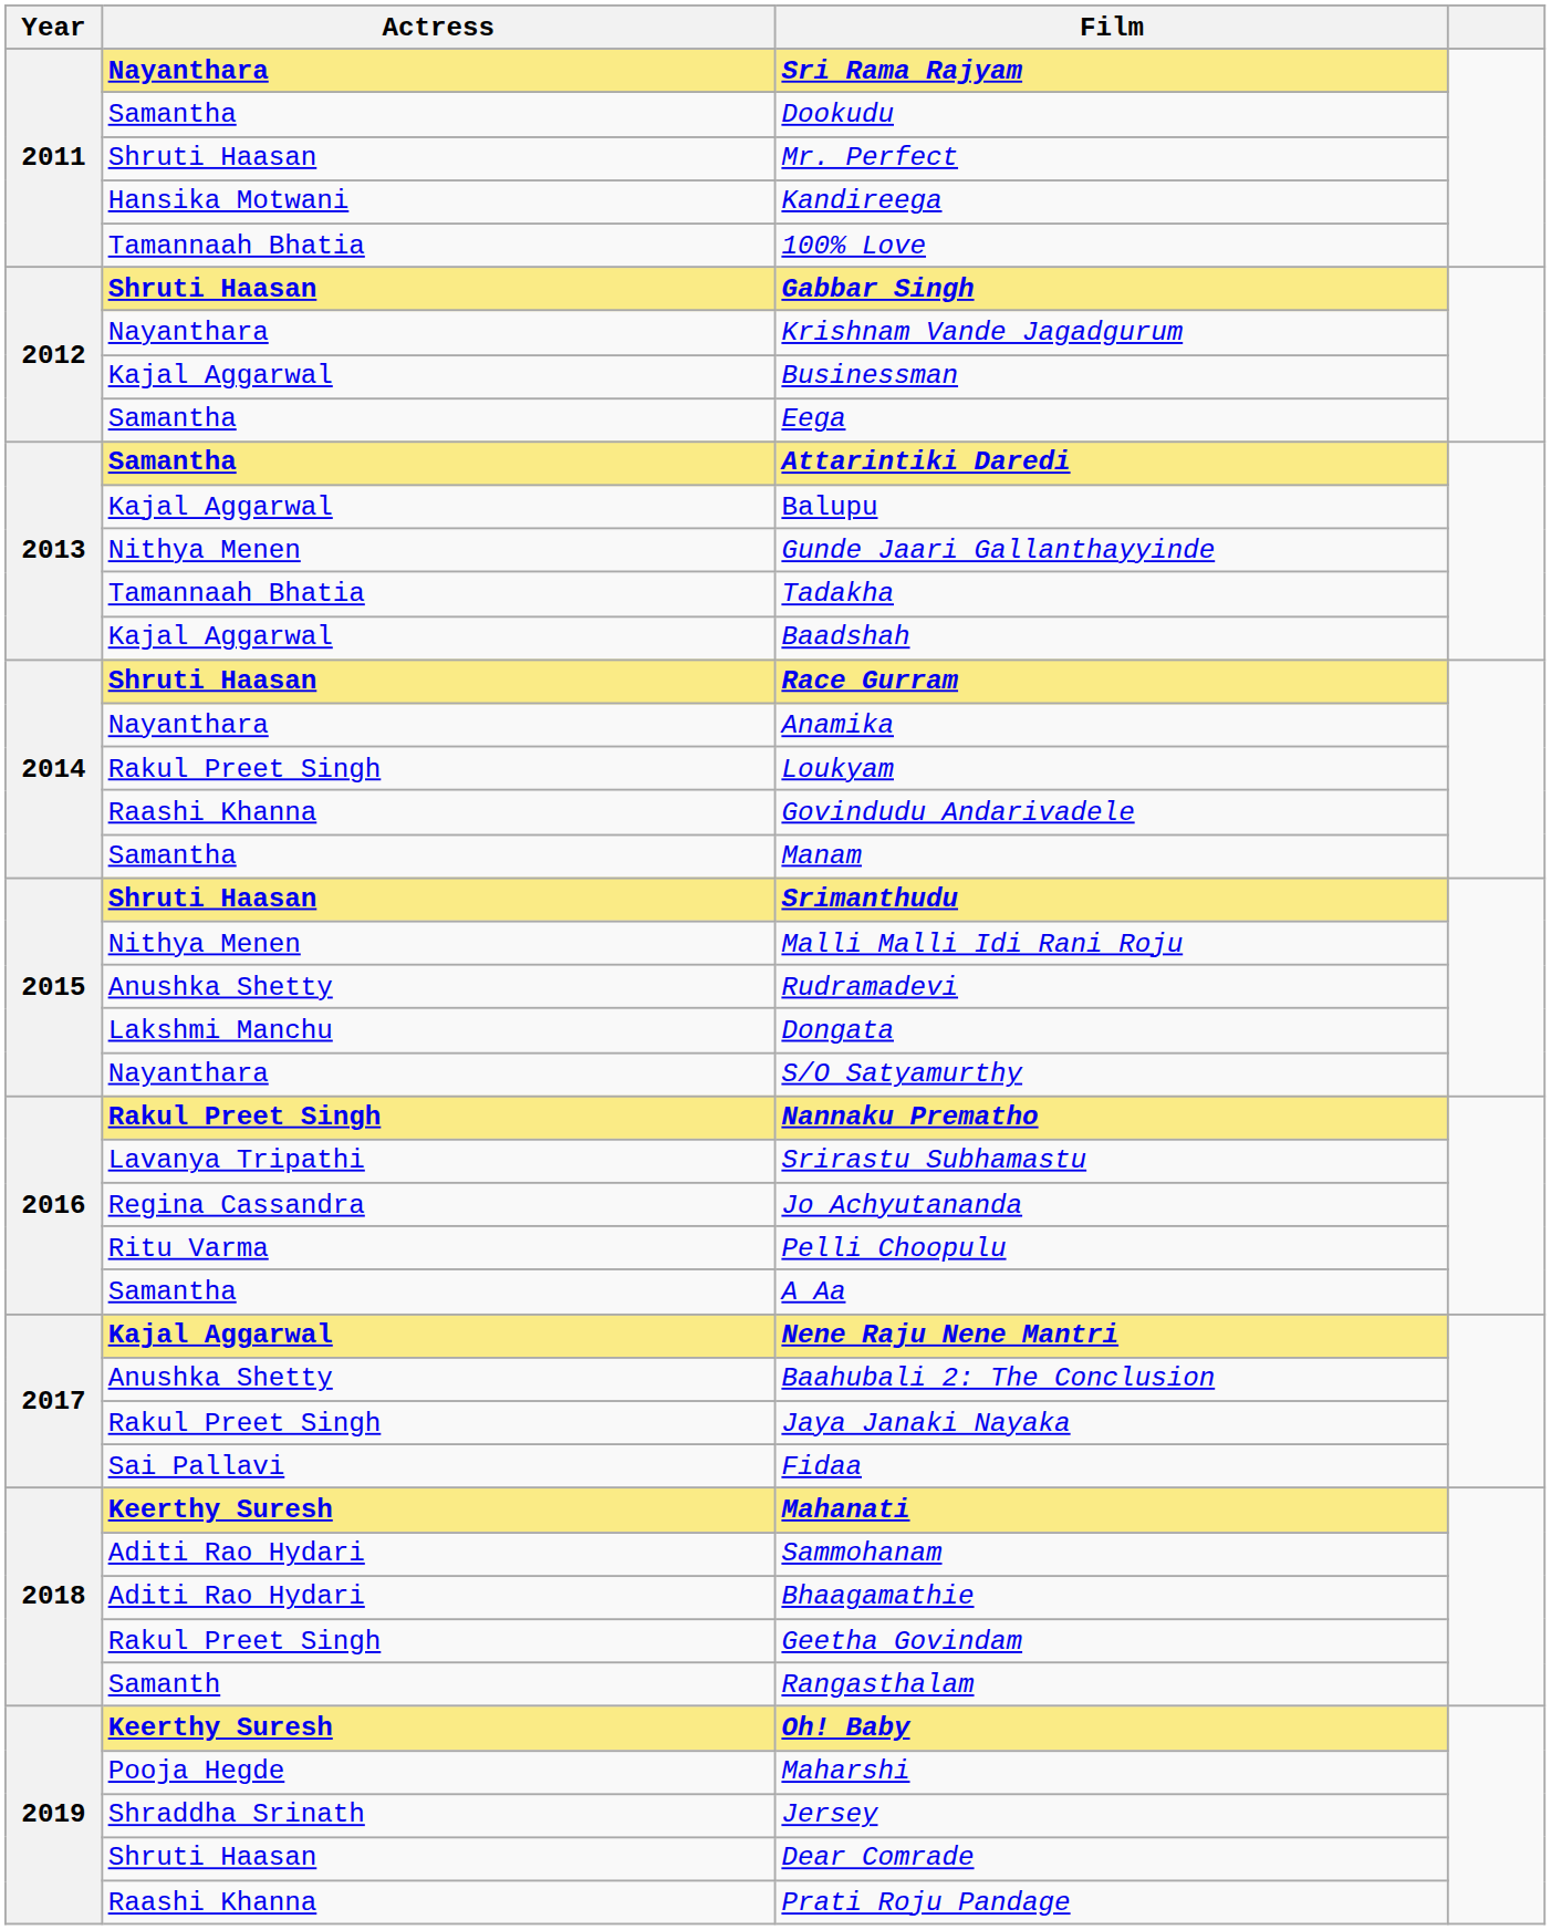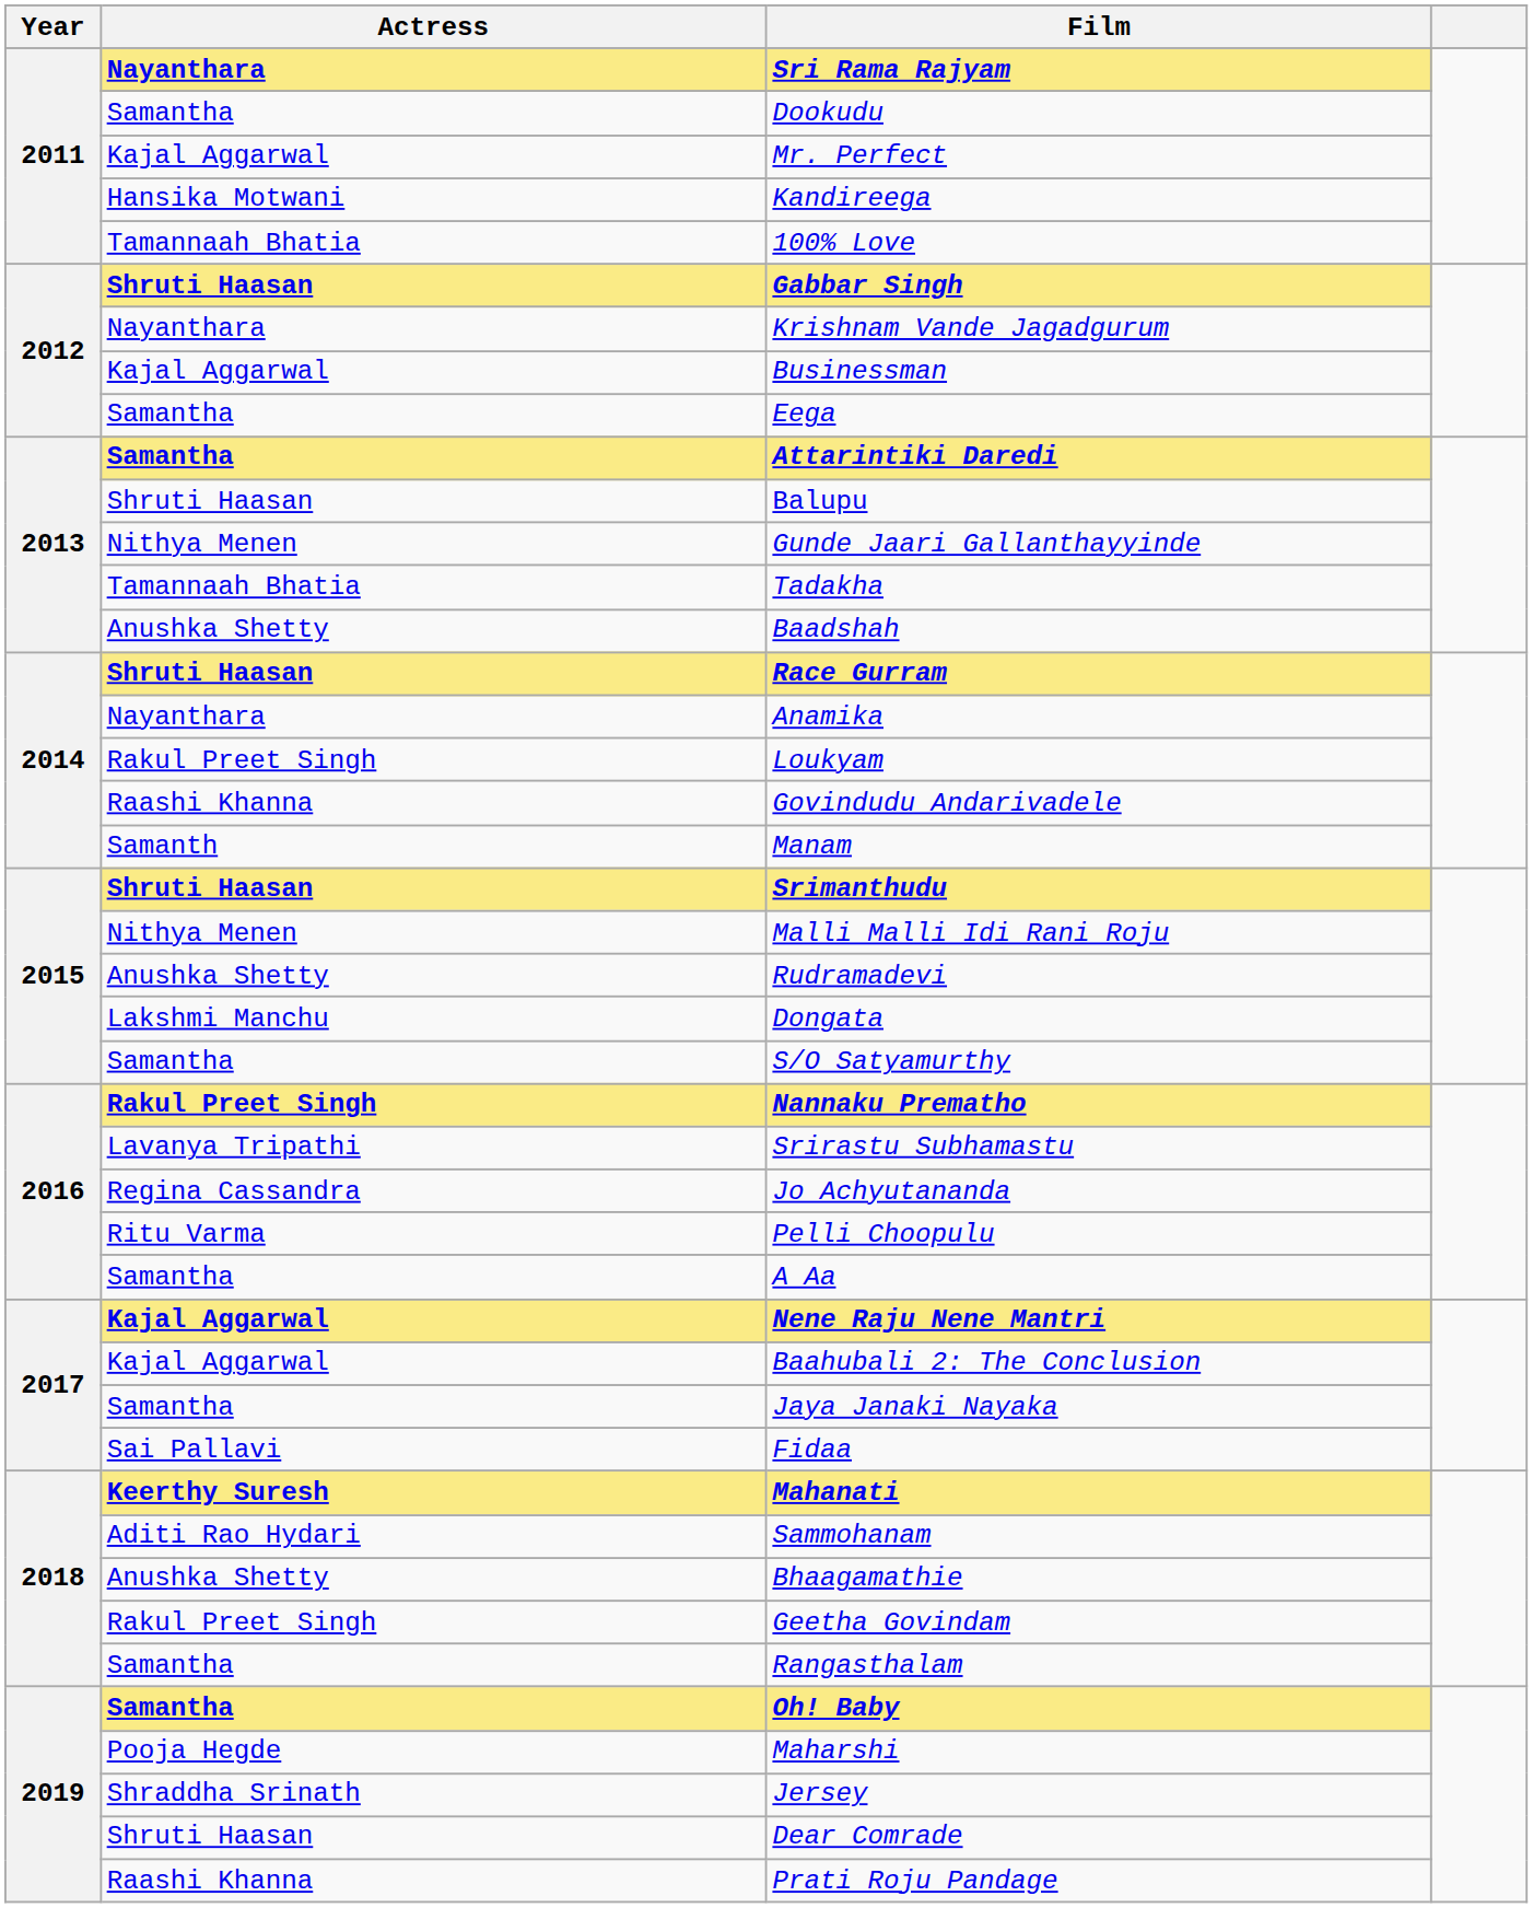Mr. Perfect | Actress: Shruti Haasan -> Kajal Aggarwal
Balupu | Actress: Kajal Aggarwal -> Shruti Haasan
Baadshah | Actress: Kajal Aggarwal -> Anushka Shetty
Manam | Actress: Samantha -> Samanth
S/O Satyamurthy | Actress: Nayanthara -> Samantha
Baahubali 2: The Conclusion | Actress: Anushka Shetty -> Kajal Aggarwal
Jaya Janaki Nayaka | Actress: Rakul Preet Singh -> Samantha
Bhaagamathie | Actress: Aditi Rao Hydari -> Anushka Shetty
Rangasthalam | Actress: Samanth -> Samantha
Oh! Baby | Actress: Keerthy Suresh -> Samantha
